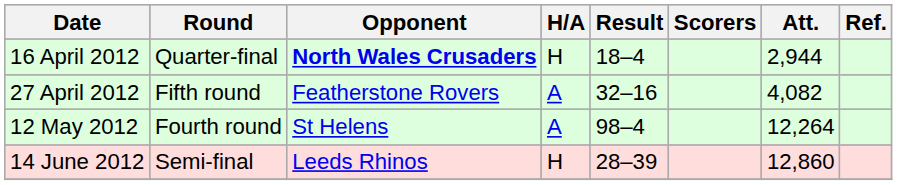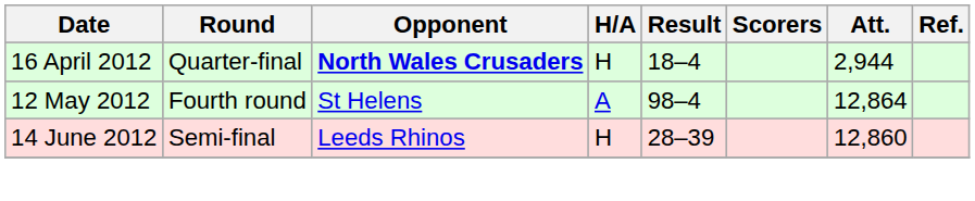- row: 27 April 2012 | Fifth round | Featherstone Rovers | A | 32–16 | 4,082
12 May 2012 | Att.: 12,264 -> 12,864
